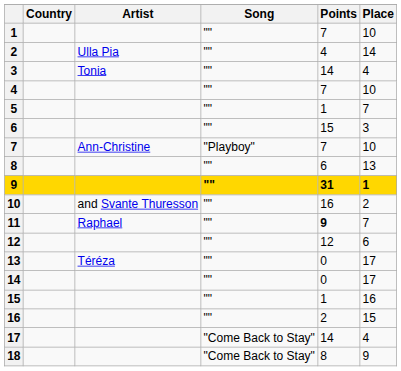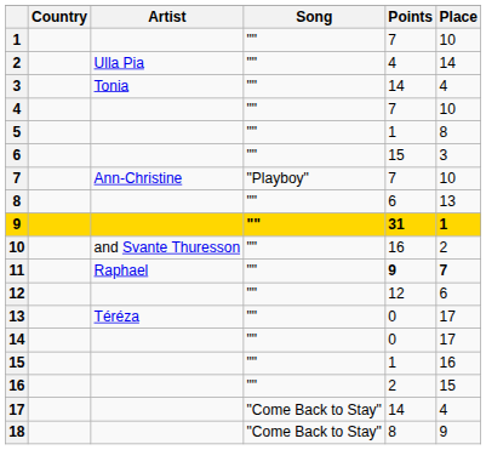5 | Place: 7 -> 8
11 | Place: normal -> bold
